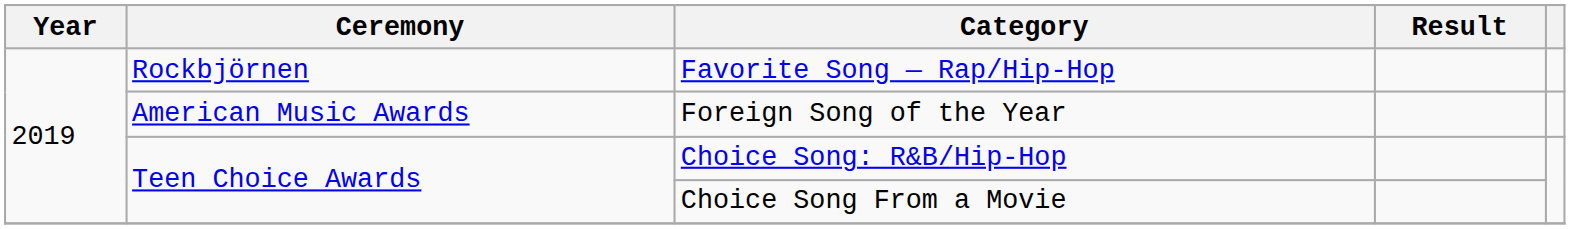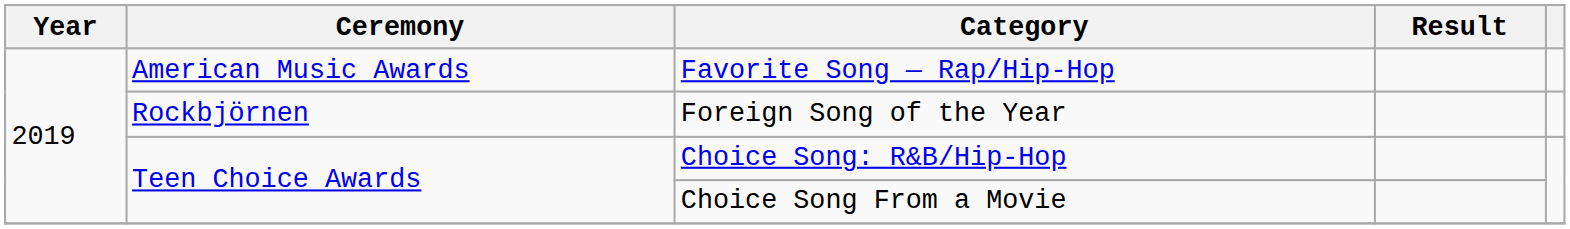Favorite Song — Rap/Hip-Hop | Ceremony: Rockbjörnen -> American Music Awards
Foreign Song of the Year | Ceremony: American Music Awards -> Rockbjörnen
